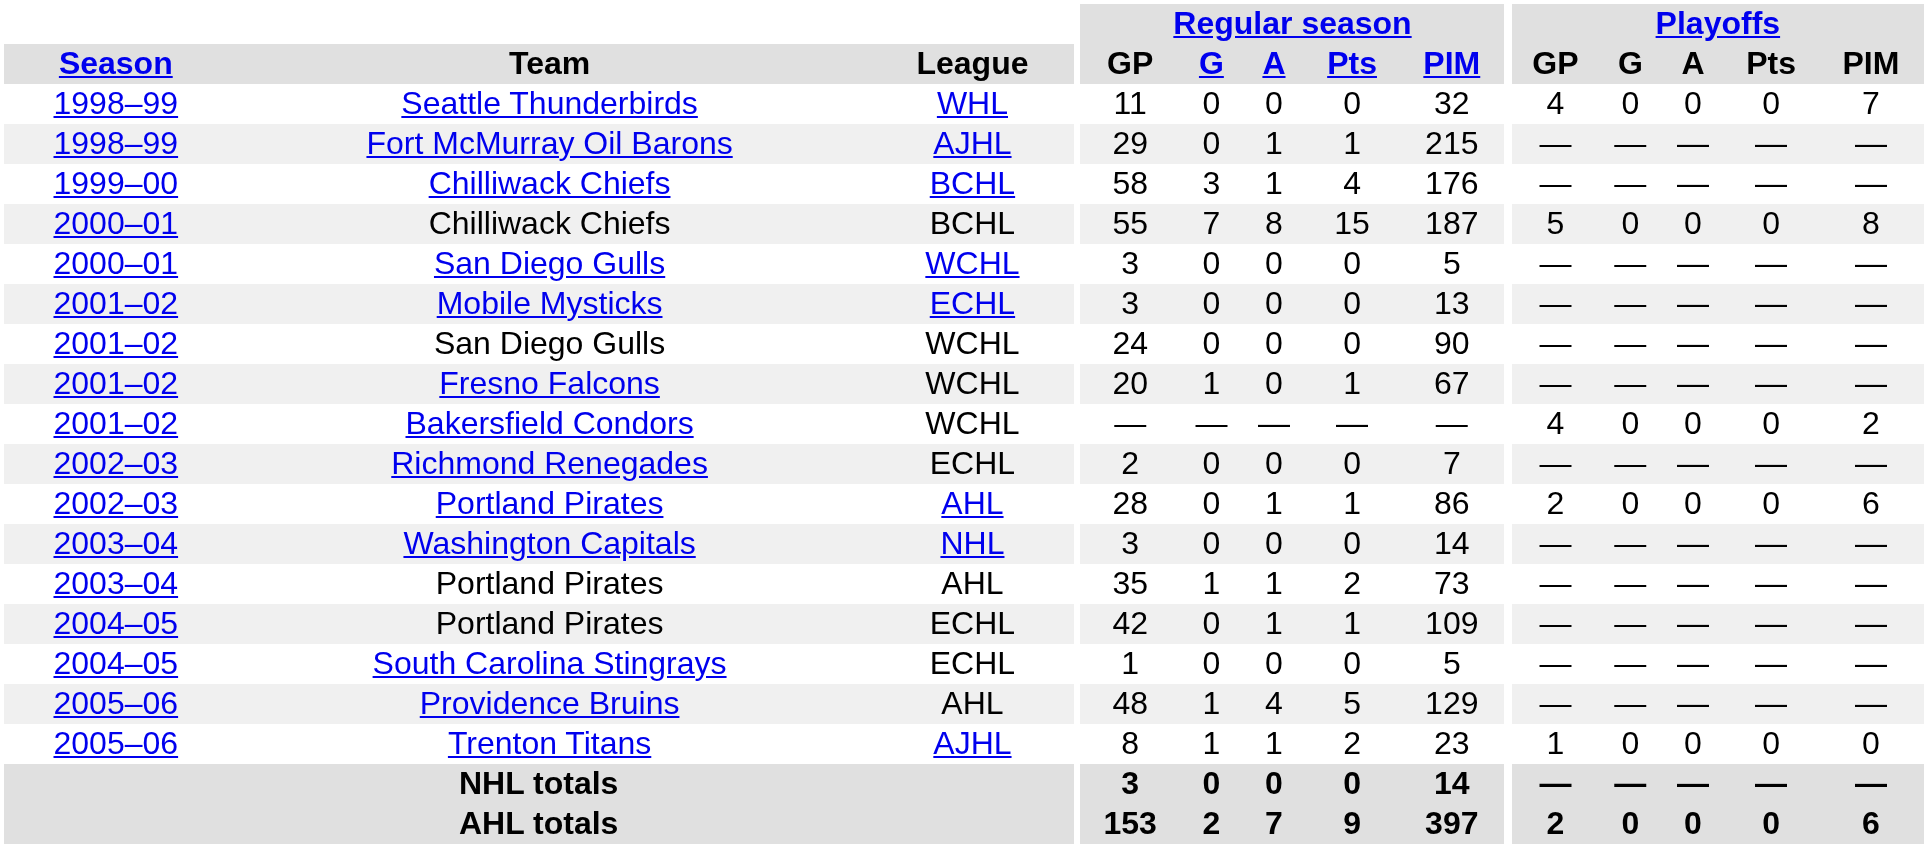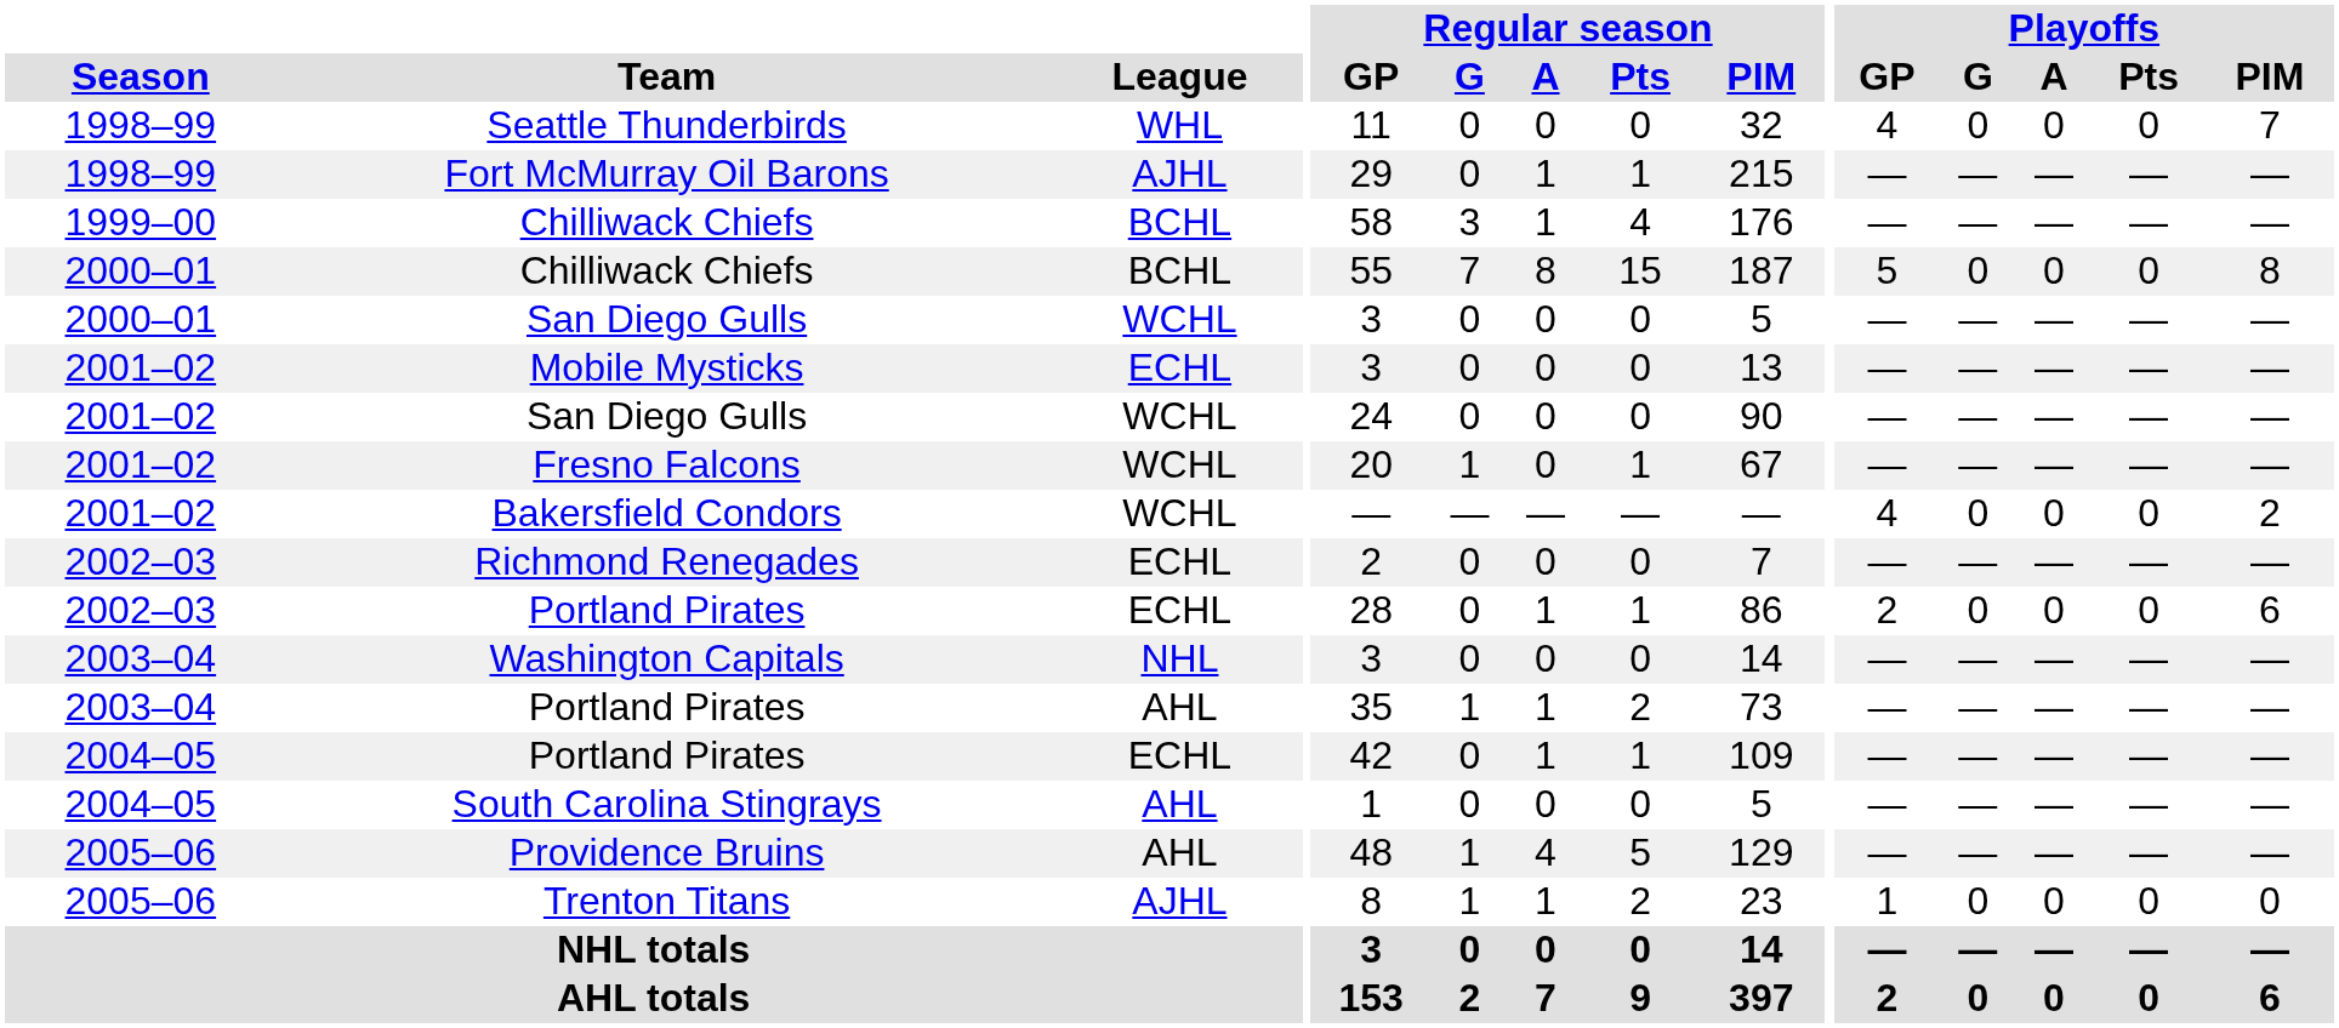2002–03 / Portland Pirates | League: AHL -> ECHL
South Carolina Stingrays | League: ECHL -> AHL
